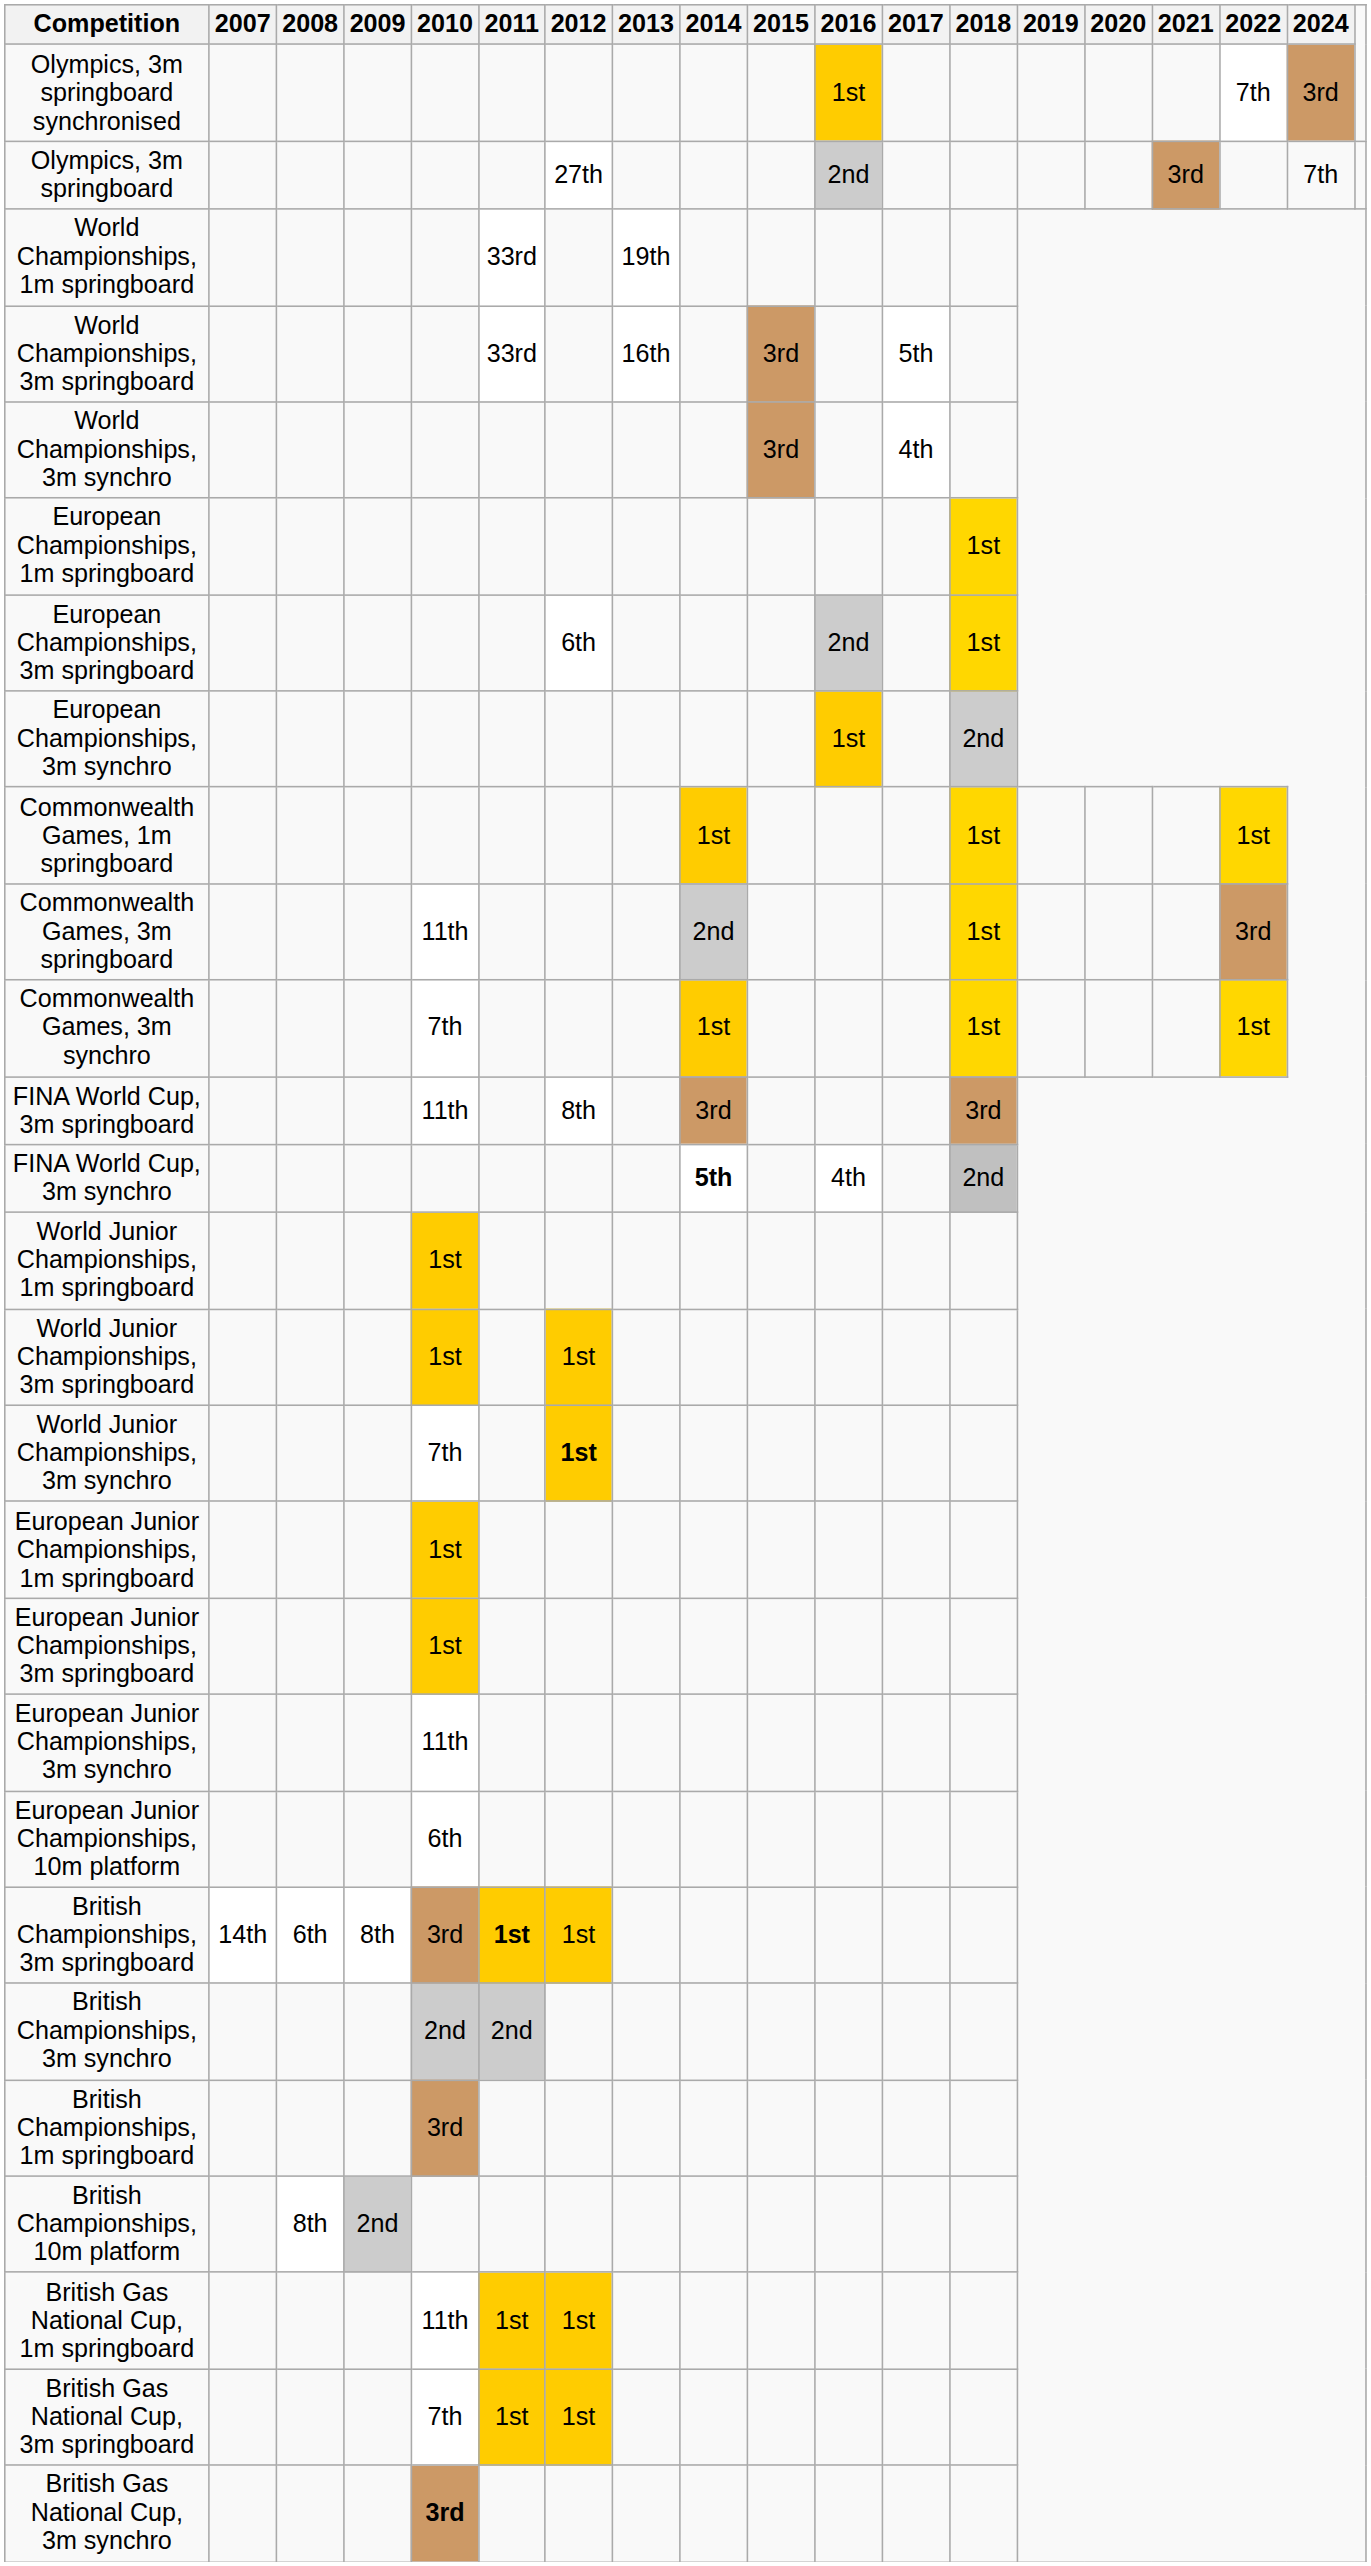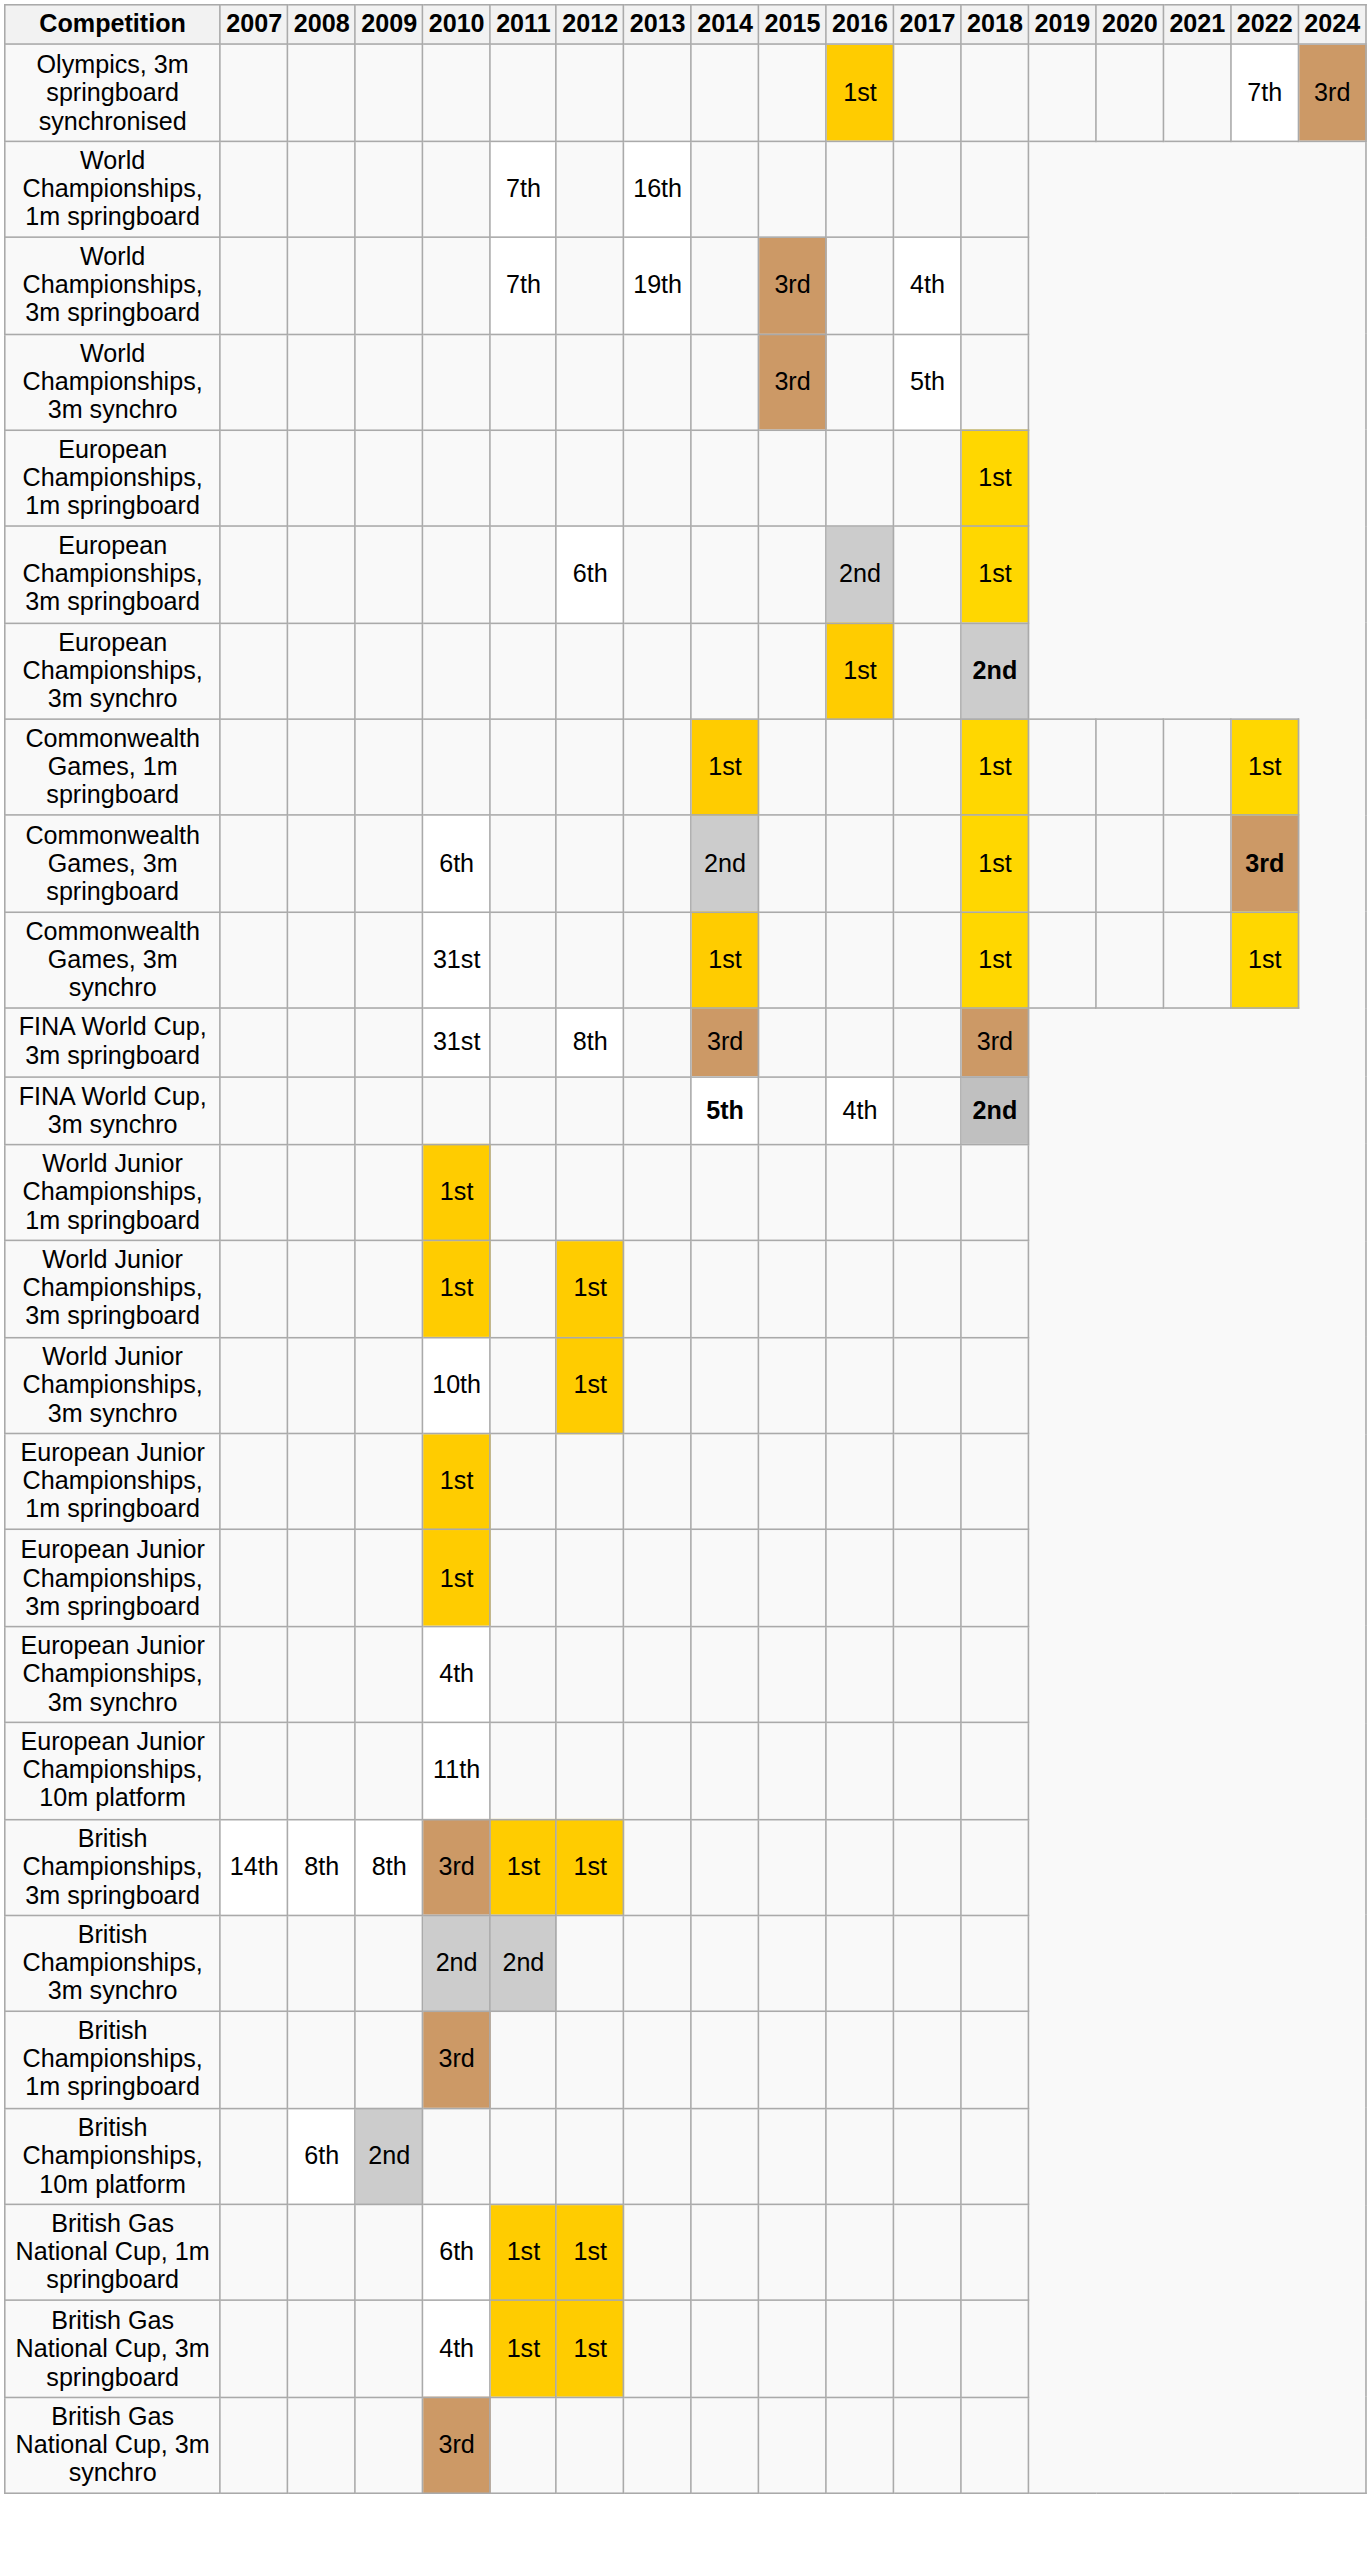- row: Olympics, 3m springboard | 27th | 2nd | 3rd | 7th
World Championships, 1m springboard | 2011: 33rd -> 7th
World Championships, 1m springboard | 2013: 19th -> 16th
World Championships, 3m springboard | 2011: 33rd -> 7th
World Championships, 3m springboard | 2013: 16th -> 19th
World Championships, 3m springboard | 2017: 5th -> 4th
World Championships, 3m synchro | 2017: 4th -> 5th
European Championships, 3m synchro | 2018: normal -> bold
Commonwealth Games, 3m springboard | 2010: 11th -> 6th
Commonwealth Games, 3m springboard | 2022: normal -> bold
Commonwealth Games, 3m synchro | 2010: 7th -> 31st
FINA World Cup, 3m springboard | 2010: 11th -> 31st
FINA World Cup, 3m synchro | 2018: normal -> bold
World Junior Championships, 3m synchro | 2010: 7th -> 10th
World Junior Championships, 3m synchro | 2012: bold -> normal
European Junior Championships, 3m synchro | 2010: 11th -> 4th
European Junior Championships, 10m platform | 2010: 6th -> 11th
British Championships, 3m springboard | 2008: 6th -> 8th
British Championships, 3m springboard | 2011: bold -> normal
British Championships, 10m platform | 2008: 8th -> 6th
British Gas National Cup, 1m springboard | 2010: 11th -> 6th
British Gas National Cup, 3m springboard | 2010: 7th -> 4th
British Gas National Cup, 3m synchro | 2010: bold -> normal
